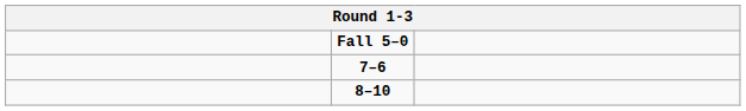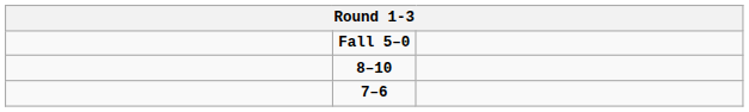rows swapped: 7–6 <-> 8–10
